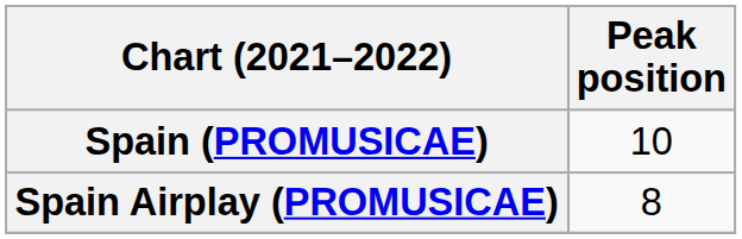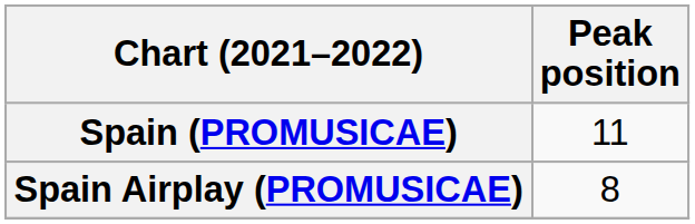Spain (PROMUSICAE) | Peak position: 10 -> 11
